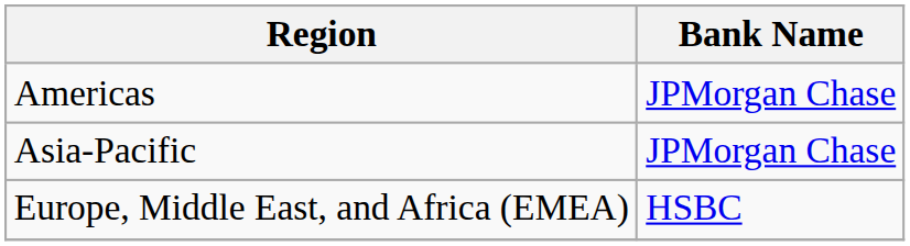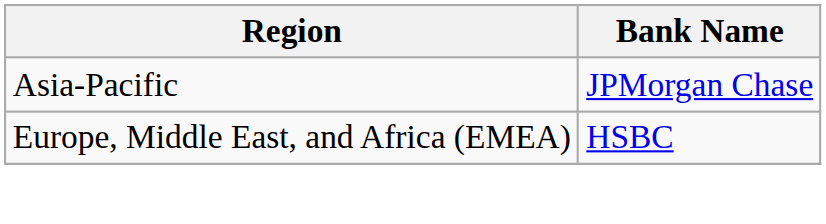- row: Americas | JPMorgan Chase
